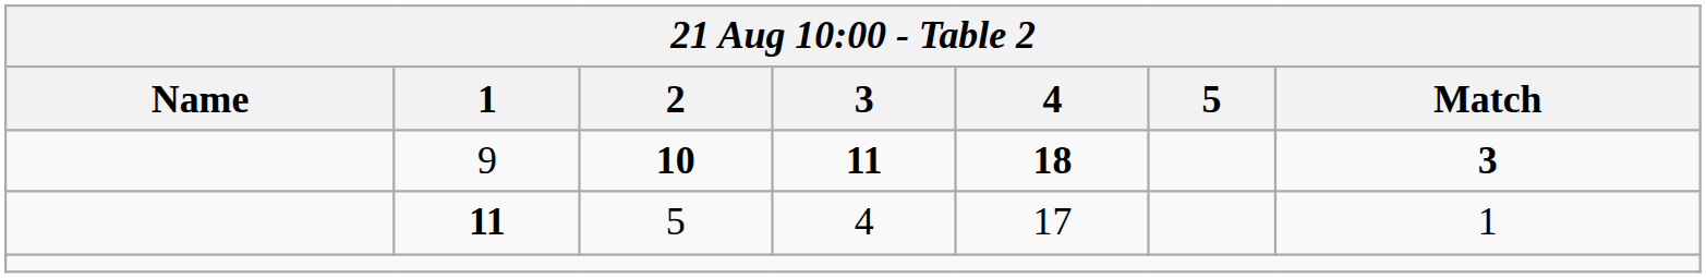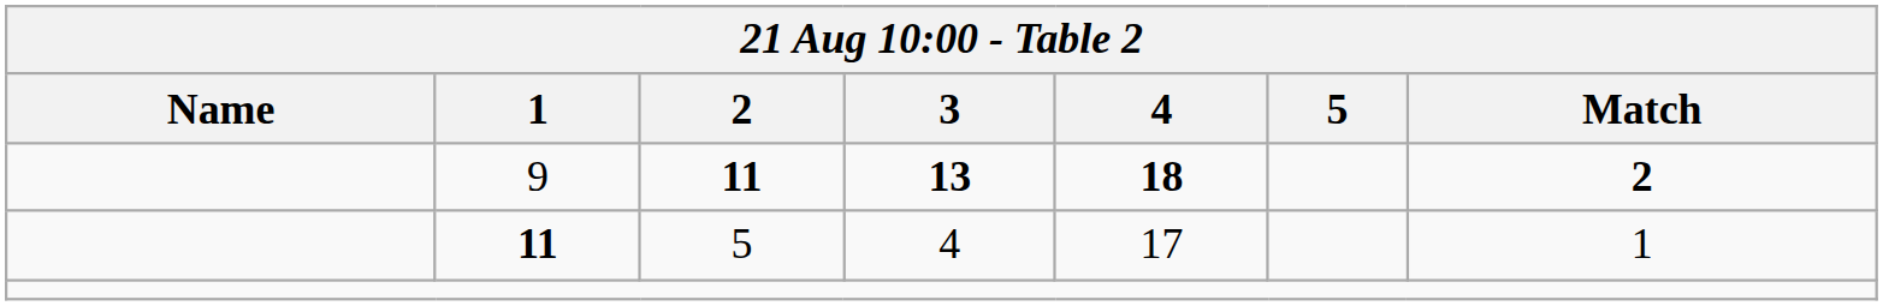9 | 2: 10 -> 11
9 | 3: 11 -> 13
9 | Match: 3 -> 2
